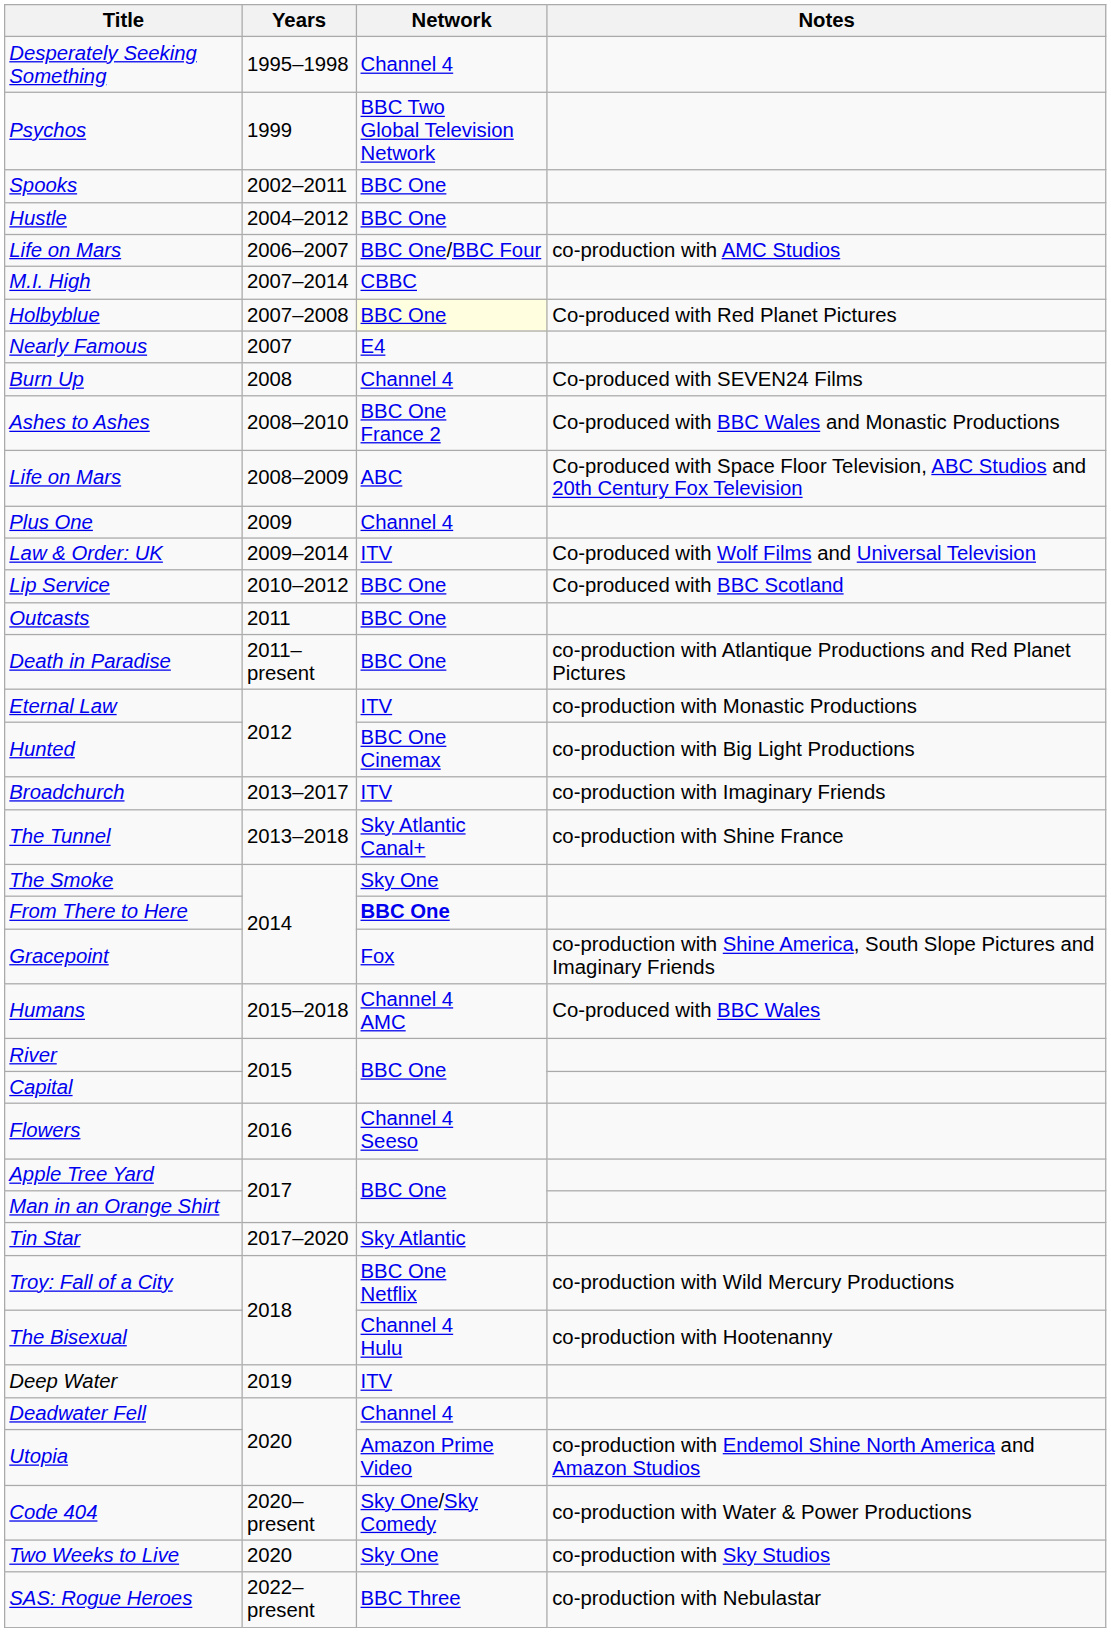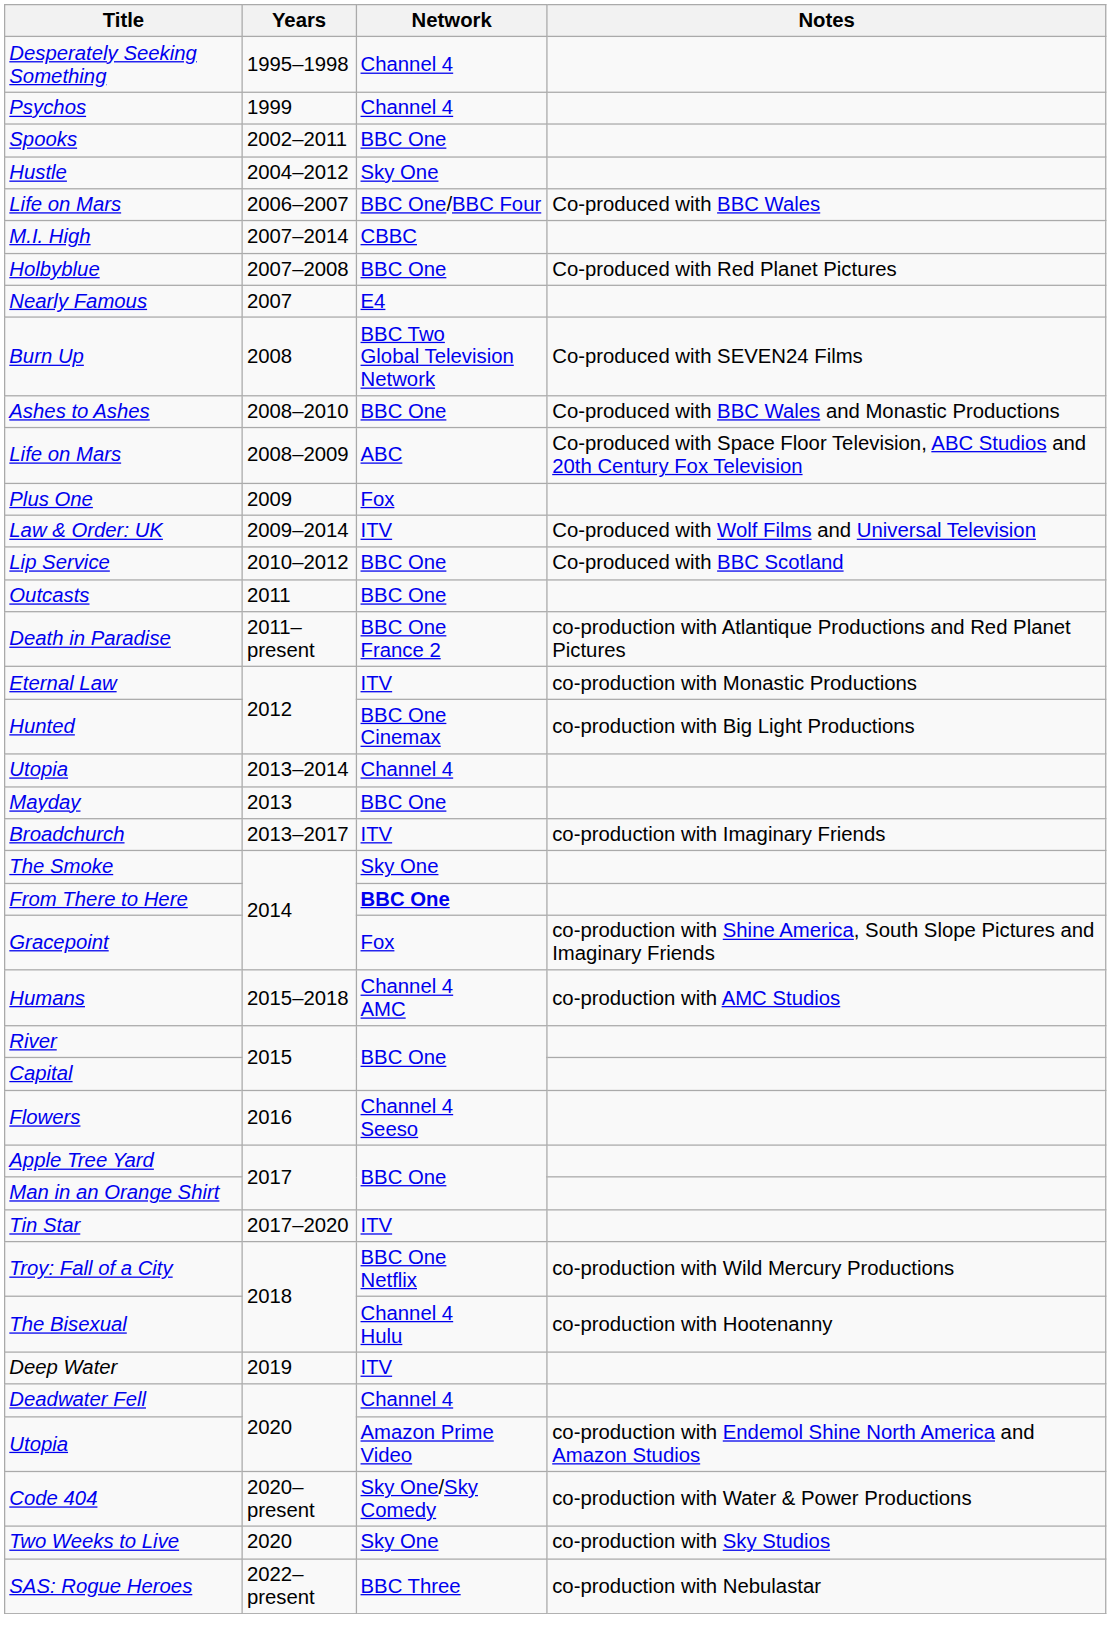Psychos | Network: BBC Two Global Television Network -> Channel 4
Hustle | Network: BBC One -> Sky One
Life on Mars / 2006–2007 | Notes: co-production with AMC Studios -> Co-produced with BBC Wales
Holbyblue | Network: lightyellow background -> no background
Burn Up | Network: Channel 4 -> BBC Two Global Television Network
Ashes to Ashes | Network: BBC One France 2 -> BBC One
Plus One | Network: Channel 4 -> Fox
Death in Paradise | Network: BBC One -> BBC One France 2
+ row: Utopia | 2013–2014 | Channel 4
+ row: Mayday | 2013 | BBC One
- row: The Tunnel | 2013–2018 | Sky Atlantic Canal+ | co-production with Shine France
Humans | Notes: Co-produced with BBC Wales -> co-production with AMC Studios
Tin Star | Network: Sky Atlantic -> ITV
